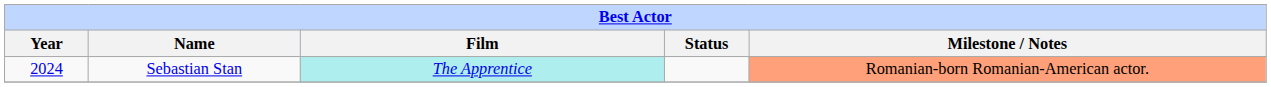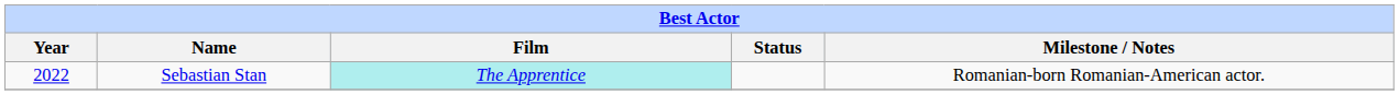Sebastian Stan | Year: 2024 -> 2022
Sebastian Stan | Milestone / Notes: lightsalmon background -> no background
